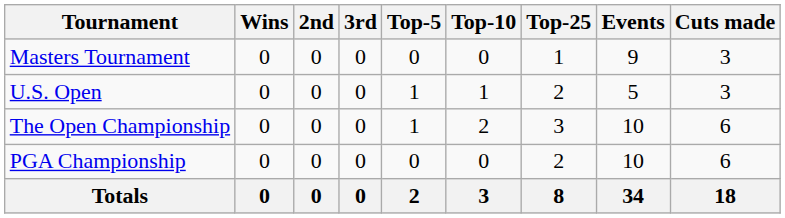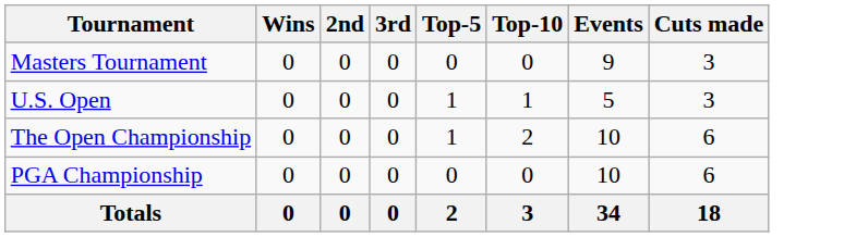- column: Top-25 | 1 | 2 | 3 | 2 | 8
